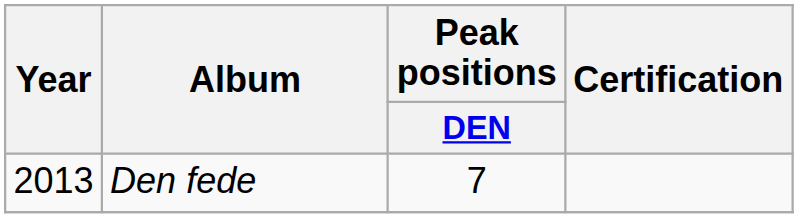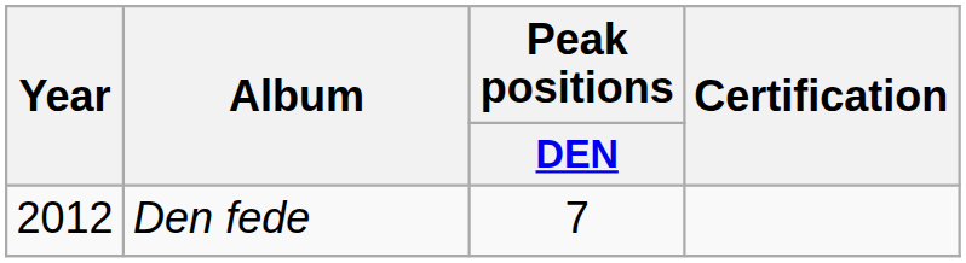Den fede | Year: 2013 -> 2012
